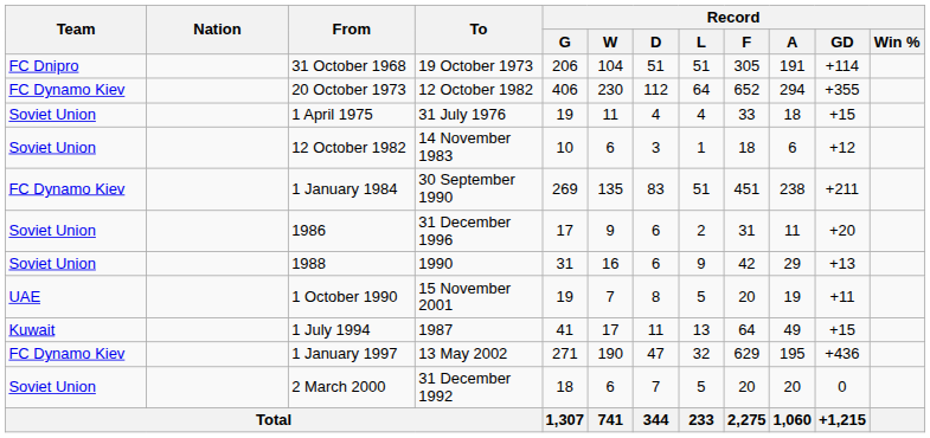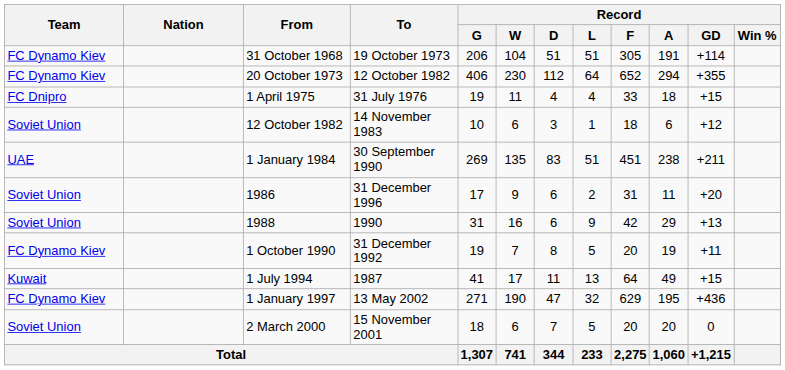31 October 1968 | Team: FC Dnipro -> FC Dynamo Kiev
1 April 1975 | Team: Soviet Union -> FC Dnipro
1 January 1984 | Team: FC Dynamo Kiev -> UAE
1 October 1990 | Team: UAE -> FC Dynamo Kiev
1 October 1990 | To: 15 November 2001 -> 31 December 1992
2 March 2000 | To: 31 December 1992 -> 15 November 2001
